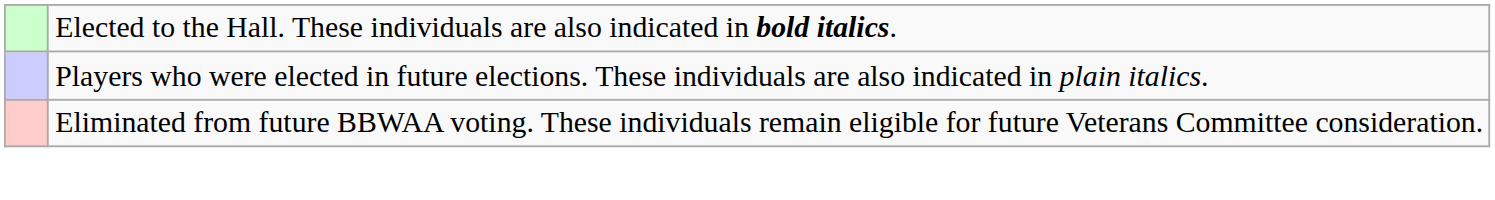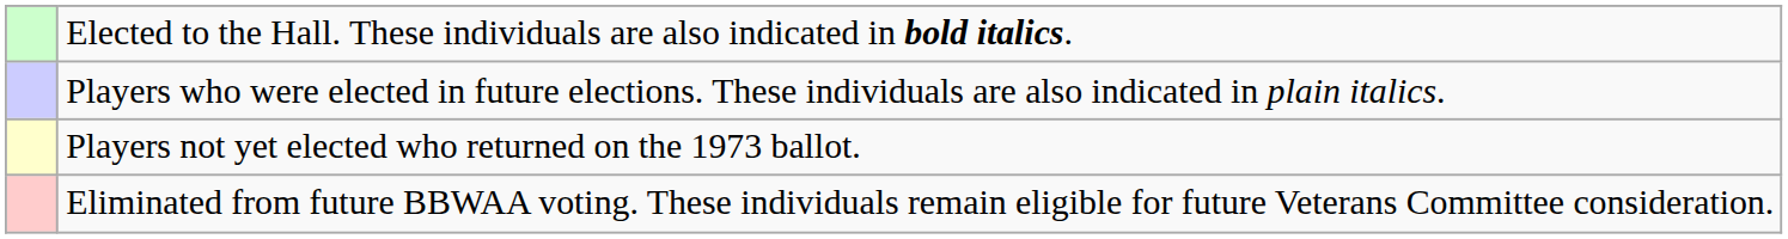+ row: Players not yet elected who returned on the 1973 ballot.
